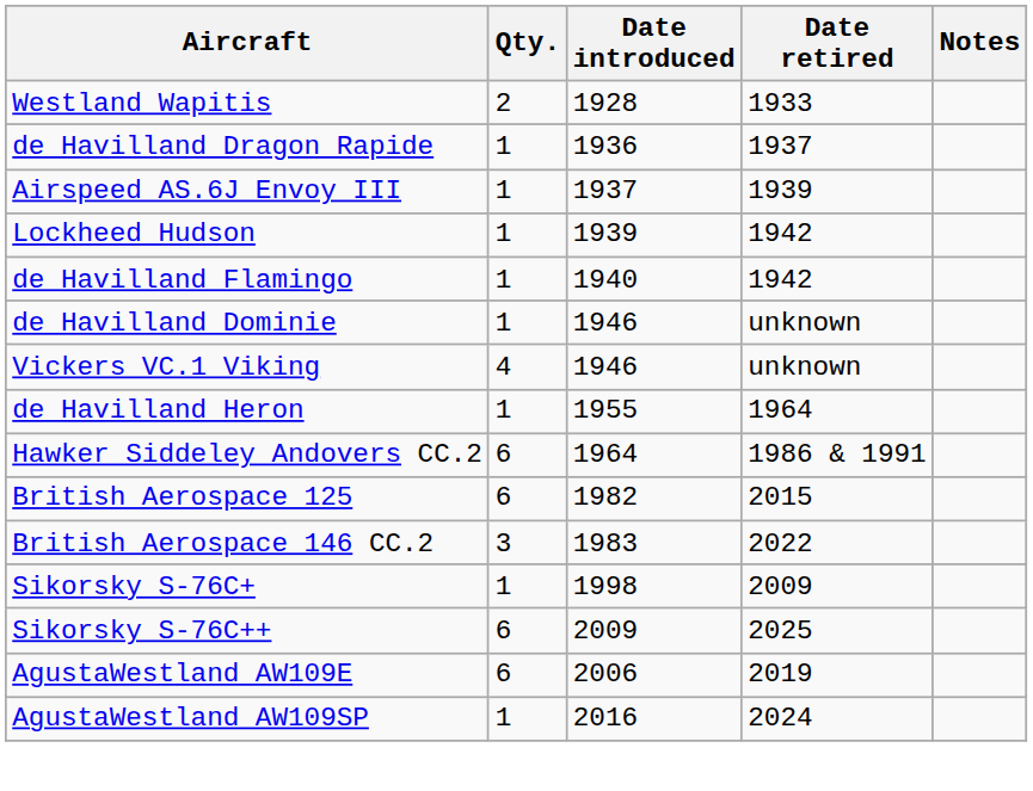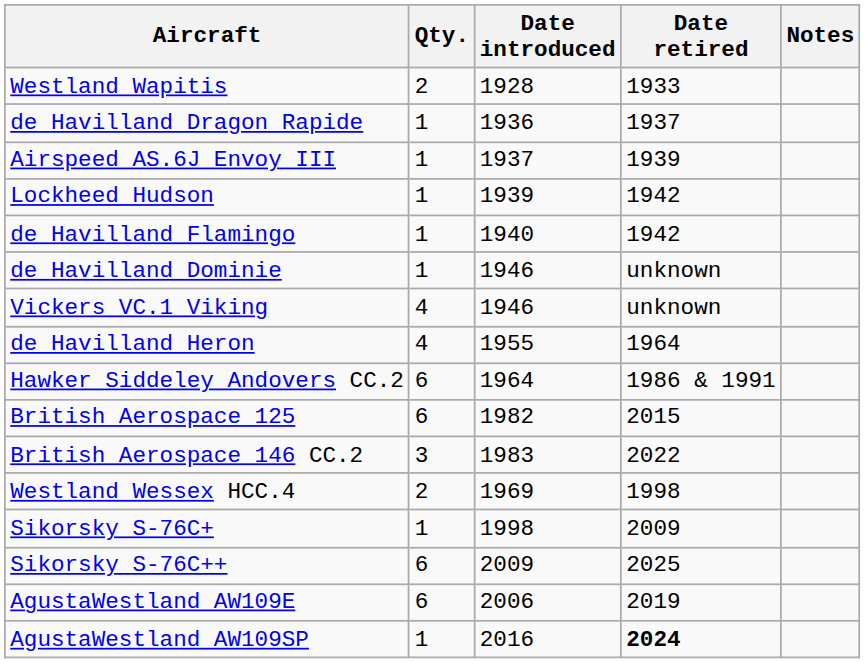de Havilland Heron | Qty.: 1 -> 4
+ row: Westland Wessex HCC.4 | 2 | 1969 | 1998
AgustaWestland AW109SP | Date retired: normal -> bold
